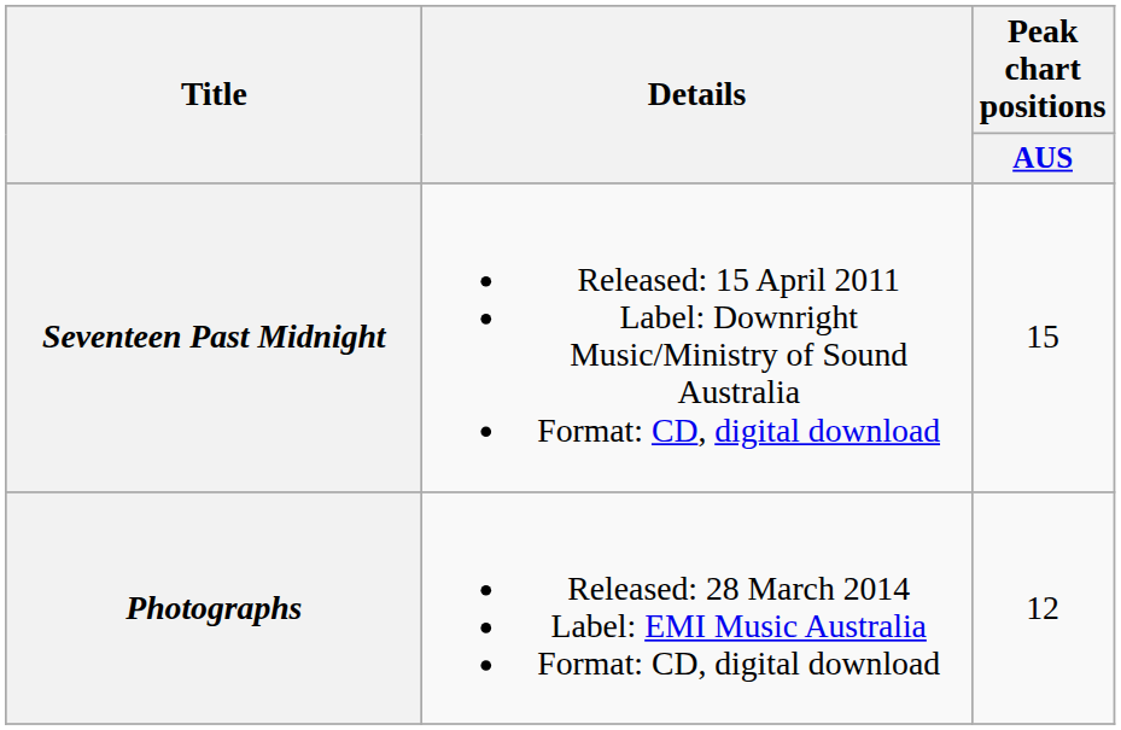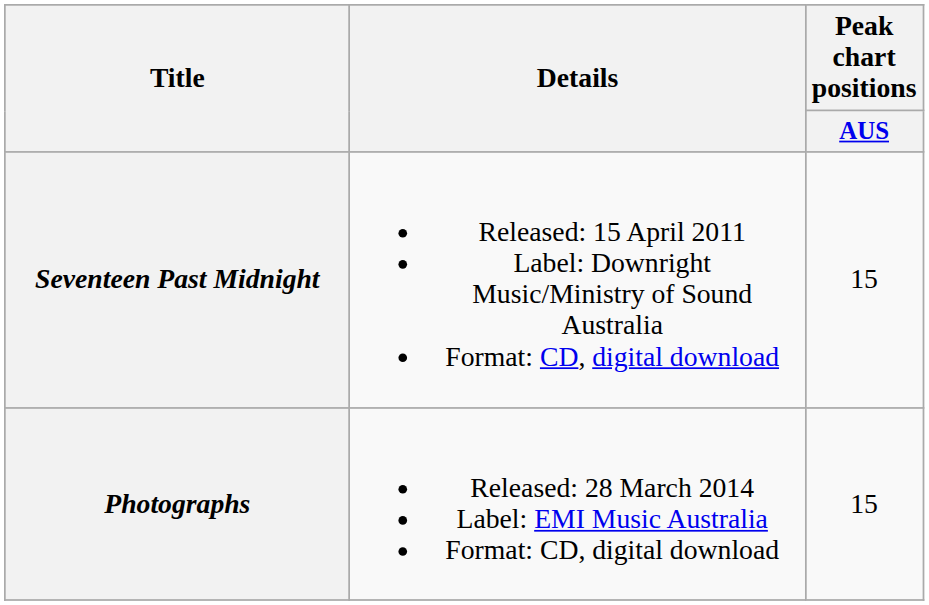Photographs | Peak chart positions / AUS: 12 -> 15
